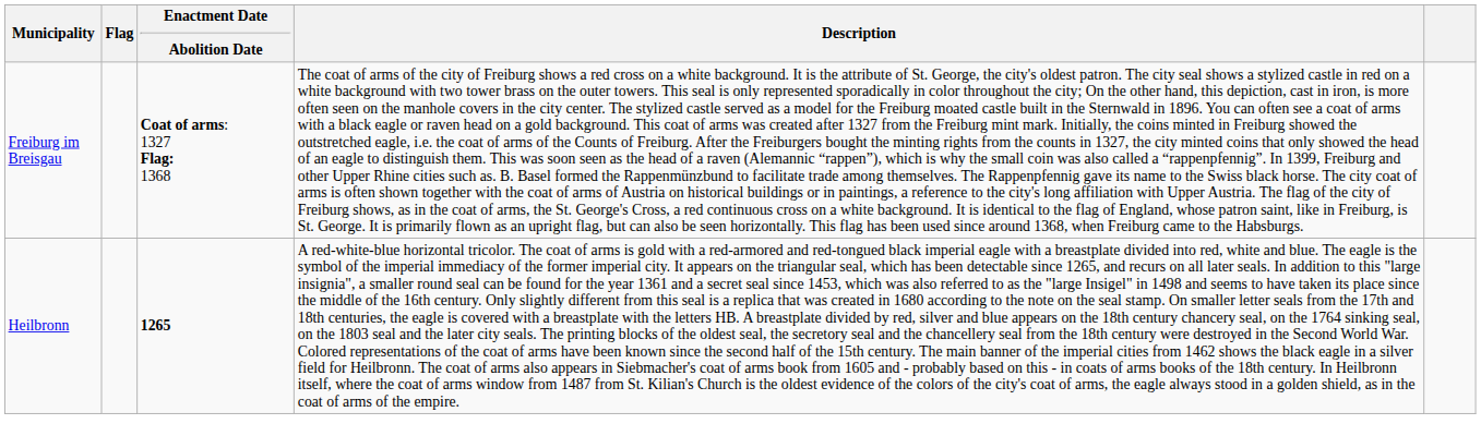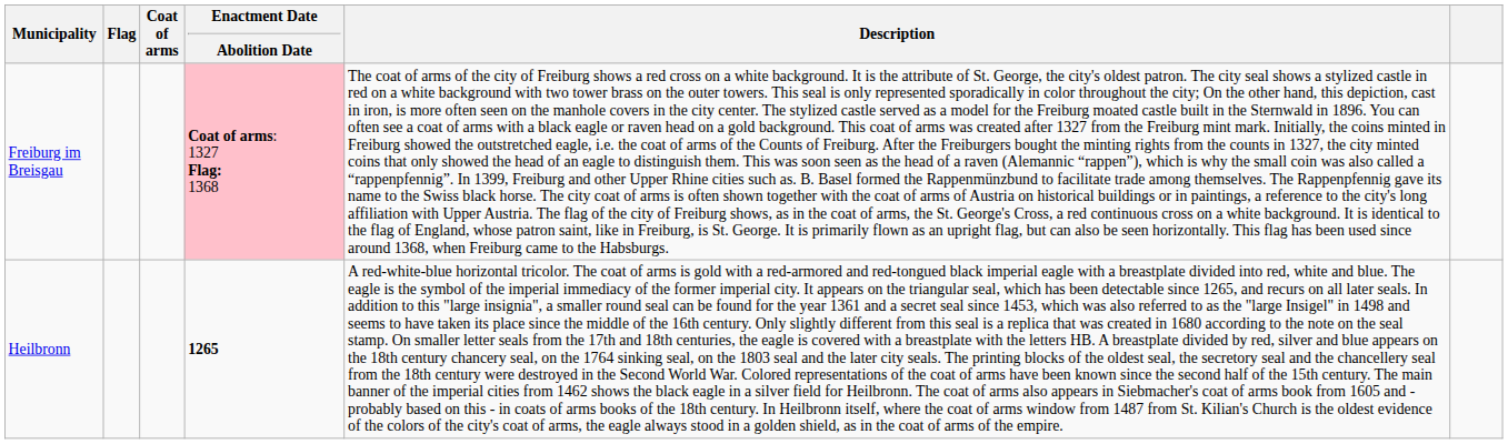+ column: Coat of arms
Freiburg im Breisgau | Enactment Date Abolition Date: no background -> pink background
